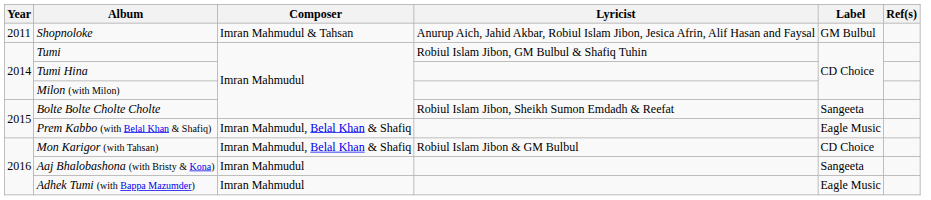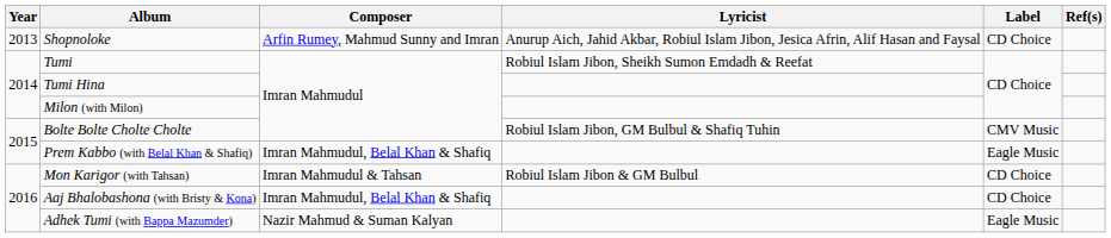Shopnoloke | Year: 2011 -> 2013
Shopnoloke | Composer: Imran Mahmudul & Tahsan -> Arfin Rumey, Mahmud Sunny and Imran
Shopnoloke | Label: GM Bulbul -> CD Choice
Tumi | Lyricist: Robiul Islam Jibon, GM Bulbul & Shafiq Tuhin -> Robiul Islam Jibon, Sheikh Sumon Emdadh & Reefat
Bolte Bolte Cholte Cholte | Lyricist: Robiul Islam Jibon, Sheikh Sumon Emdadh & Reefat -> Robiul Islam Jibon, GM Bulbul & Shafiq Tuhin
Bolte Bolte Cholte Cholte | Label: Sangeeta -> CMV Music
Mon Karigor (with Tahsan) | Composer: Imran Mahmudul, Belal Khan & Shafiq -> Imran Mahmudul & Tahsan
Aaj Bhalobashona (with Bristy & Kona) | Composer: Imran Mahmudul -> Imran Mahmudul, Belal Khan & Shafiq
Aaj Bhalobashona (with Bristy & Kona) | Label: Sangeeta -> CD Choice
Adhek Tumi (with Bappa Mazumder) | Composer: Imran Mahmudul -> Nazir Mahmud & Suman Kalyan
